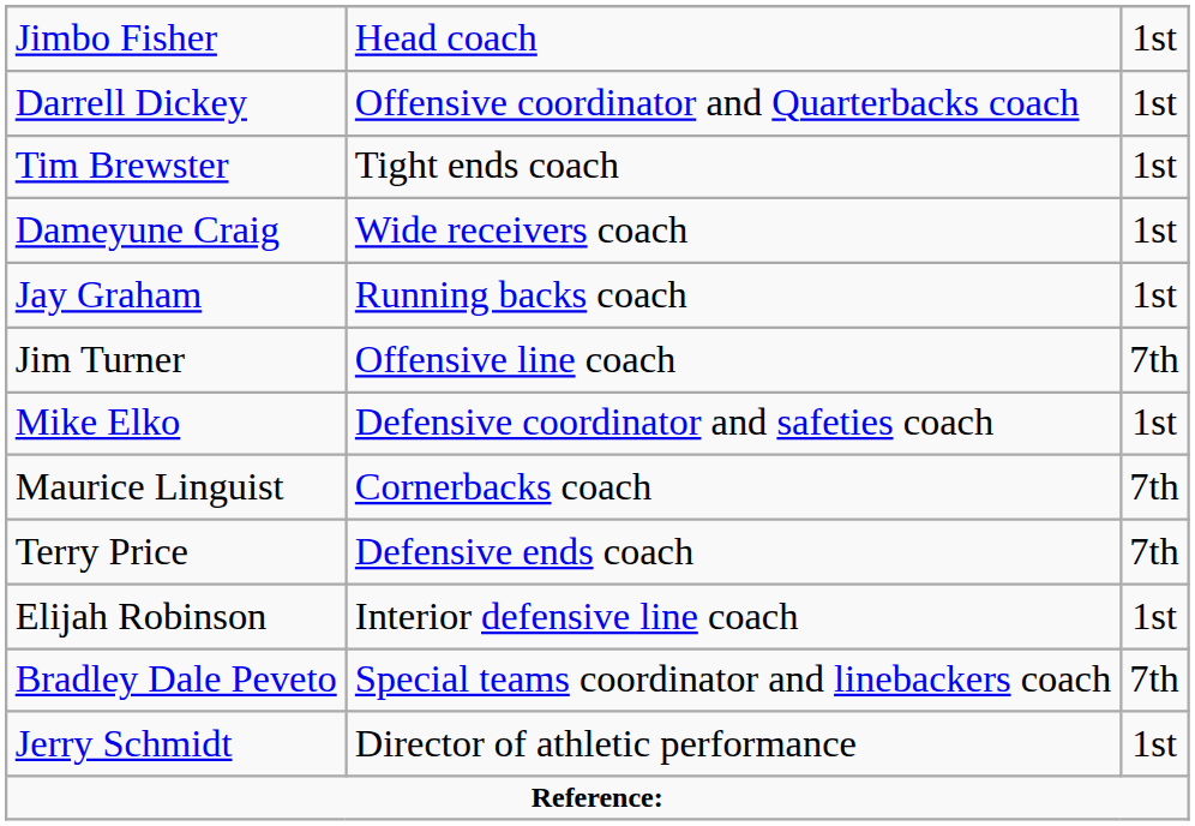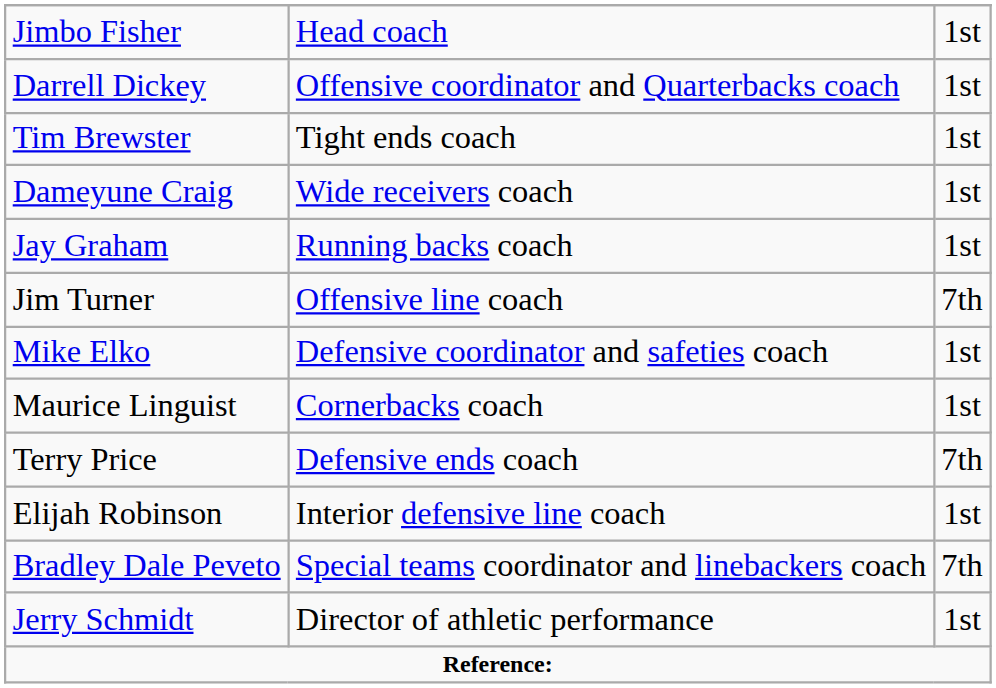Maurice Linguist | column 3: 7th -> 1st
